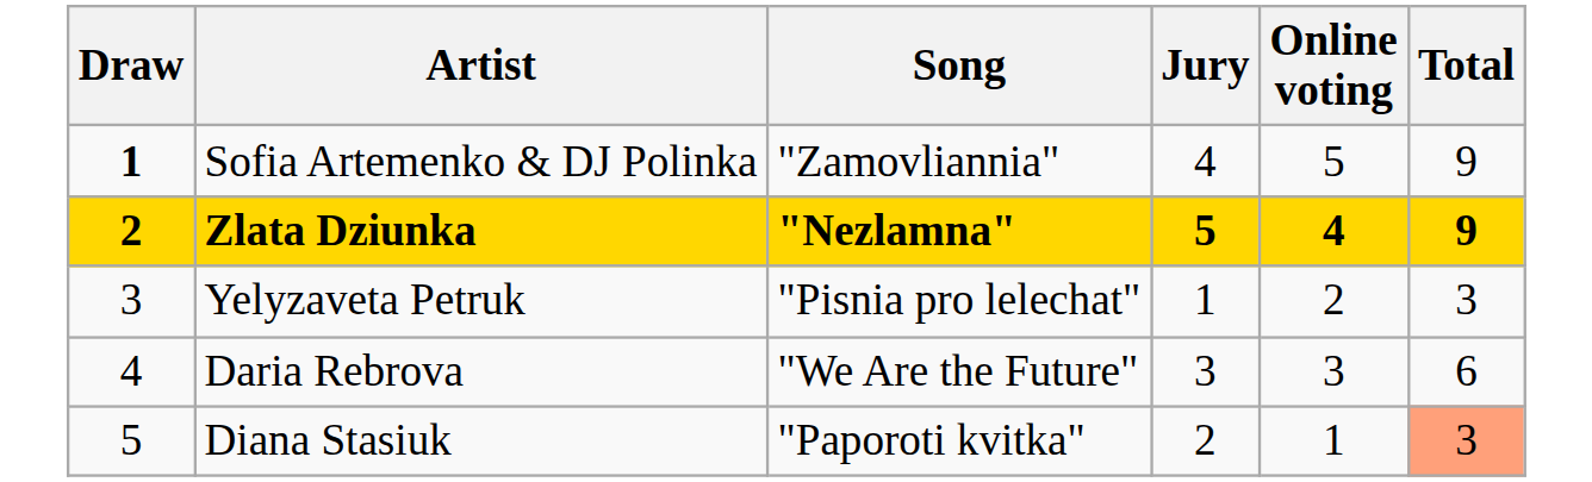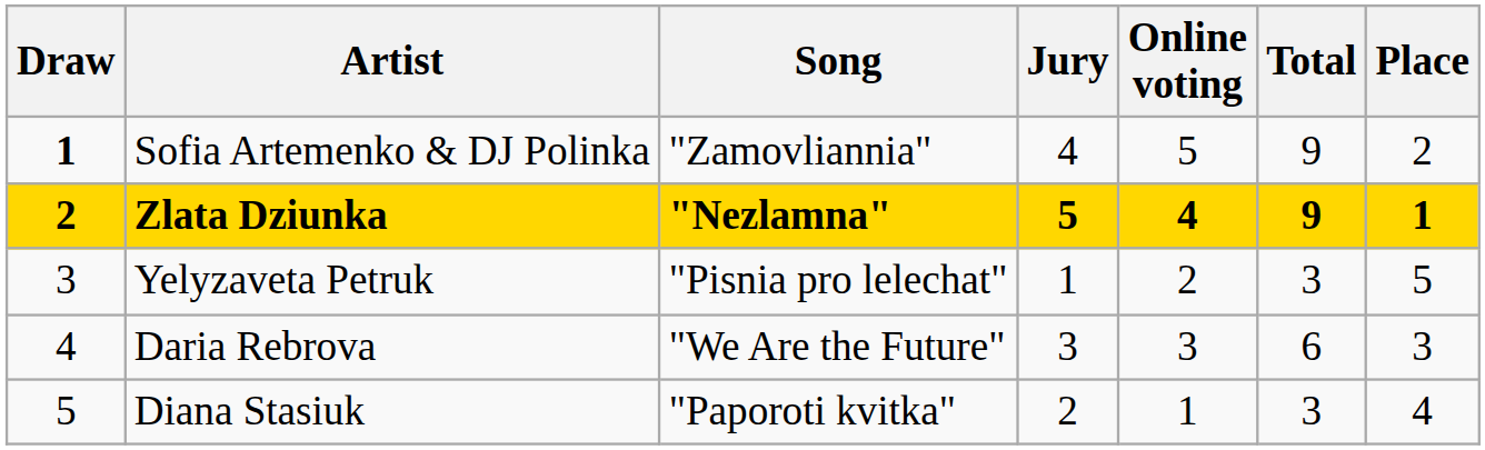+ column: Place | 2 | 1 | 5 | 3 | 4
Diana Stasiuk | Total: lightsalmon background -> no background
